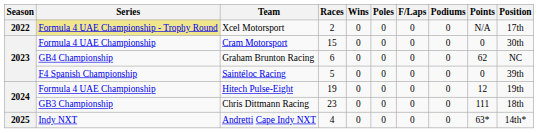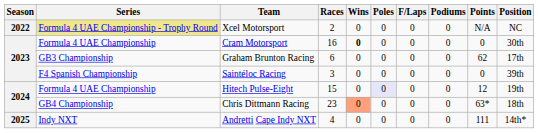Xcel Motorsport | Position: 17th -> NC
Cram Motorsport | Races: 15 -> 16
Cram Motorsport | Wins: normal -> bold
Graham Brunton Racing | Series: GB4 Championship -> GB3 Championship
Graham Brunton Racing | Position: NC -> 17th
Saintéloc Racing | Races: 5 -> 3
Hitech Pulse-Eight | Races: 19 -> 15
Hitech Pulse-Eight | Poles: no background -> lavender background
Chris Dittmann Racing | Series: GB3 Championship -> GB4 Championship
Chris Dittmann Racing | Wins: no background -> lightsalmon background
Chris Dittmann Racing | Points: 111 -> 63*
Andretti Cape Indy NXT | Points: 63* -> 111
